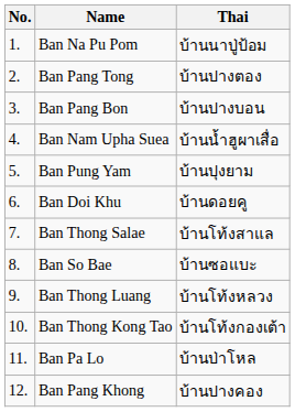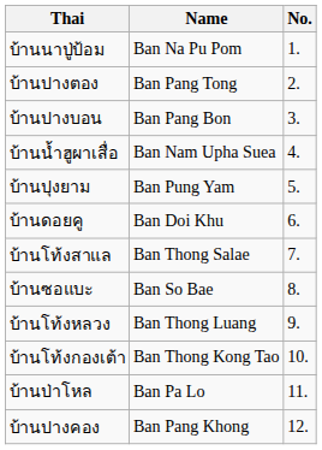columns swapped: No. <-> Thai
